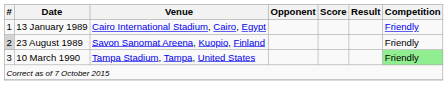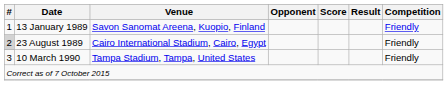13 January 1989 | Venue: Cairo International Stadium, Cairo, Egypt -> Savon Sanomat Areena, Kuopio, Finland
23 August 1989 | Venue: Savon Sanomat Areena, Kuopio, Finland -> Cairo International Stadium, Cairo, Egypt
10 March 1990 | Competition: lightgreen background -> no background
